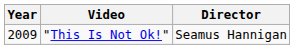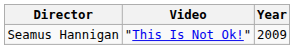columns swapped: Year <-> Director
